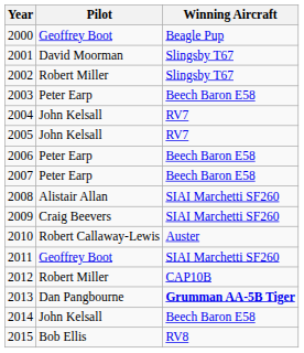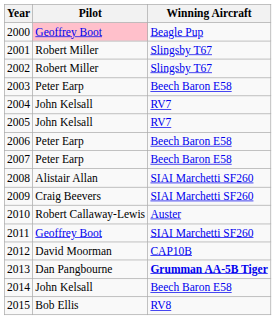2000 | Pilot: no background -> pink background
2001 | Pilot: David Moorman -> Robert Miller
2012 | Pilot: Robert Miller -> David Moorman
